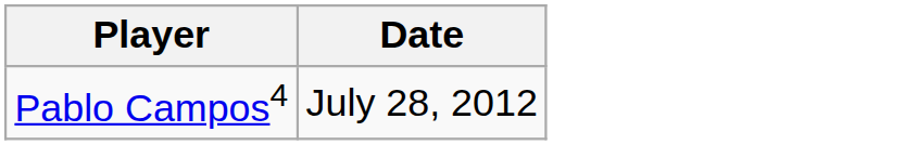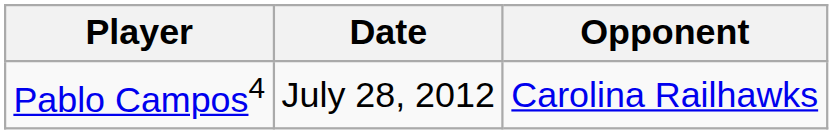+ column: Opponent | Carolina Railhawks
